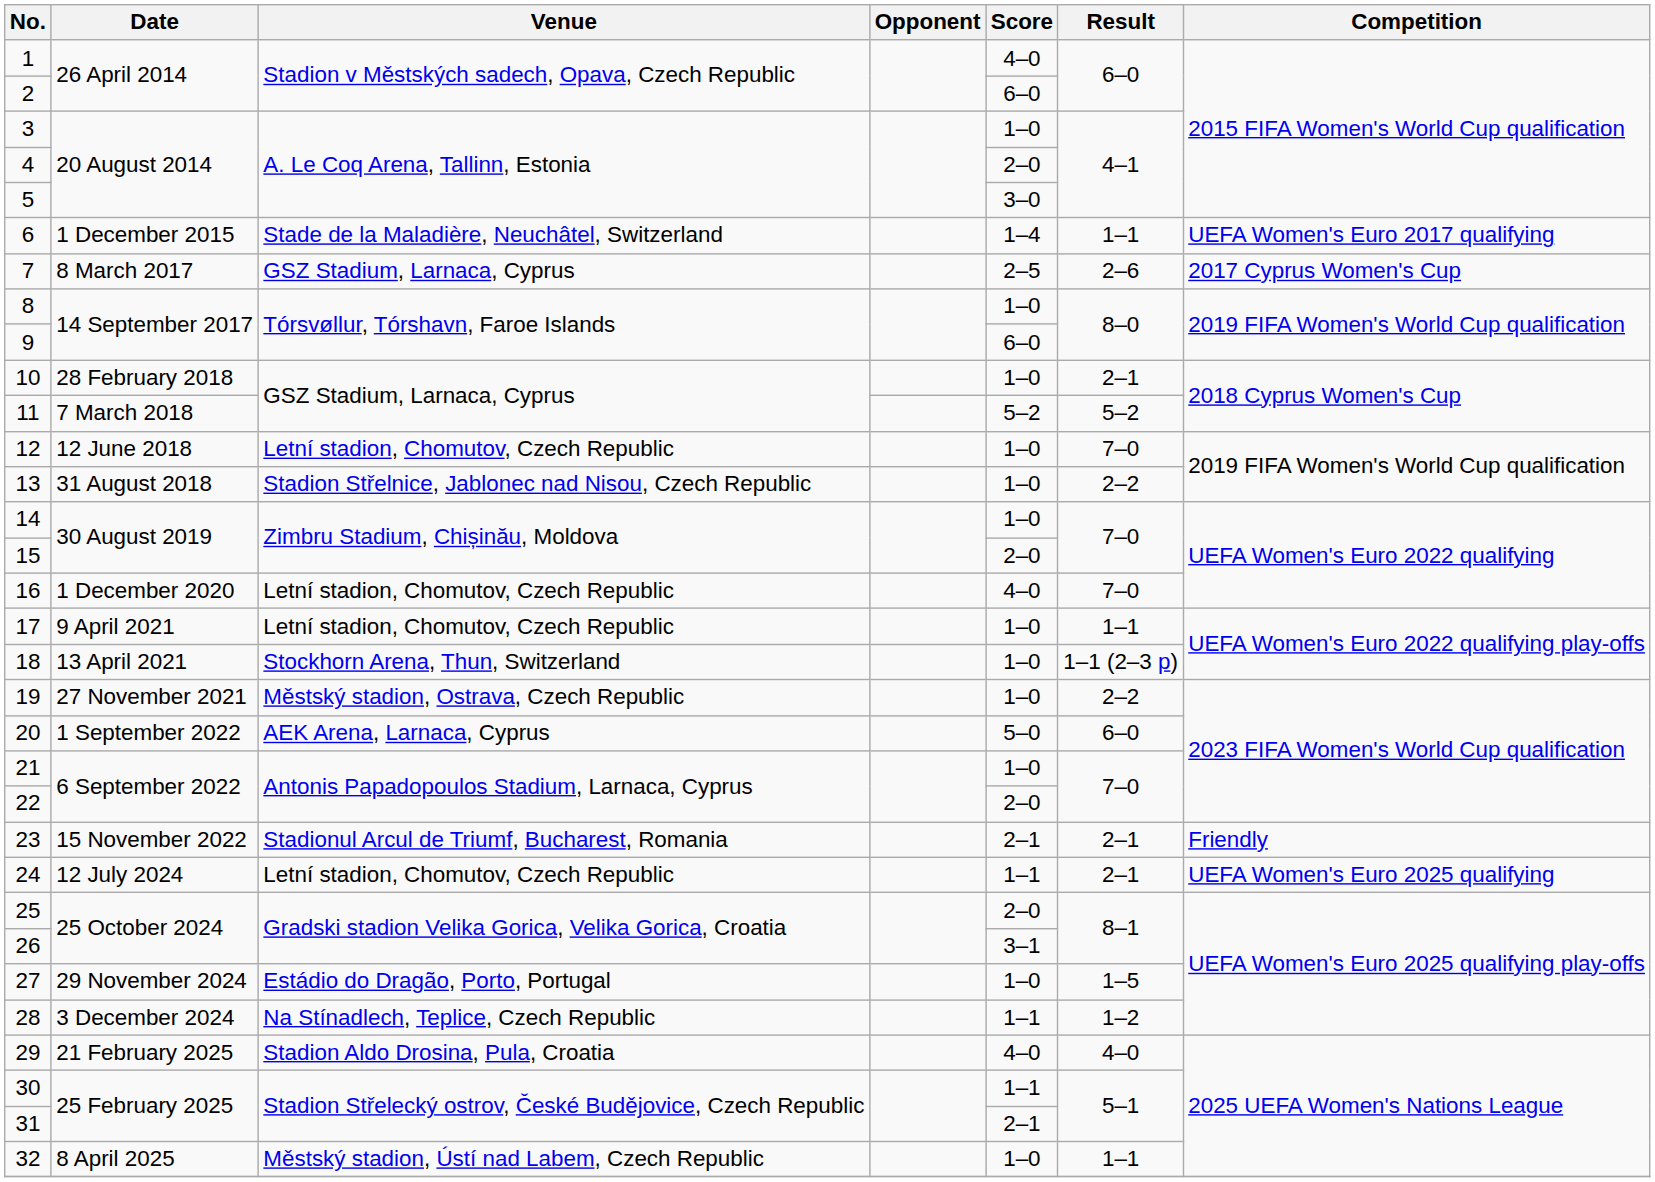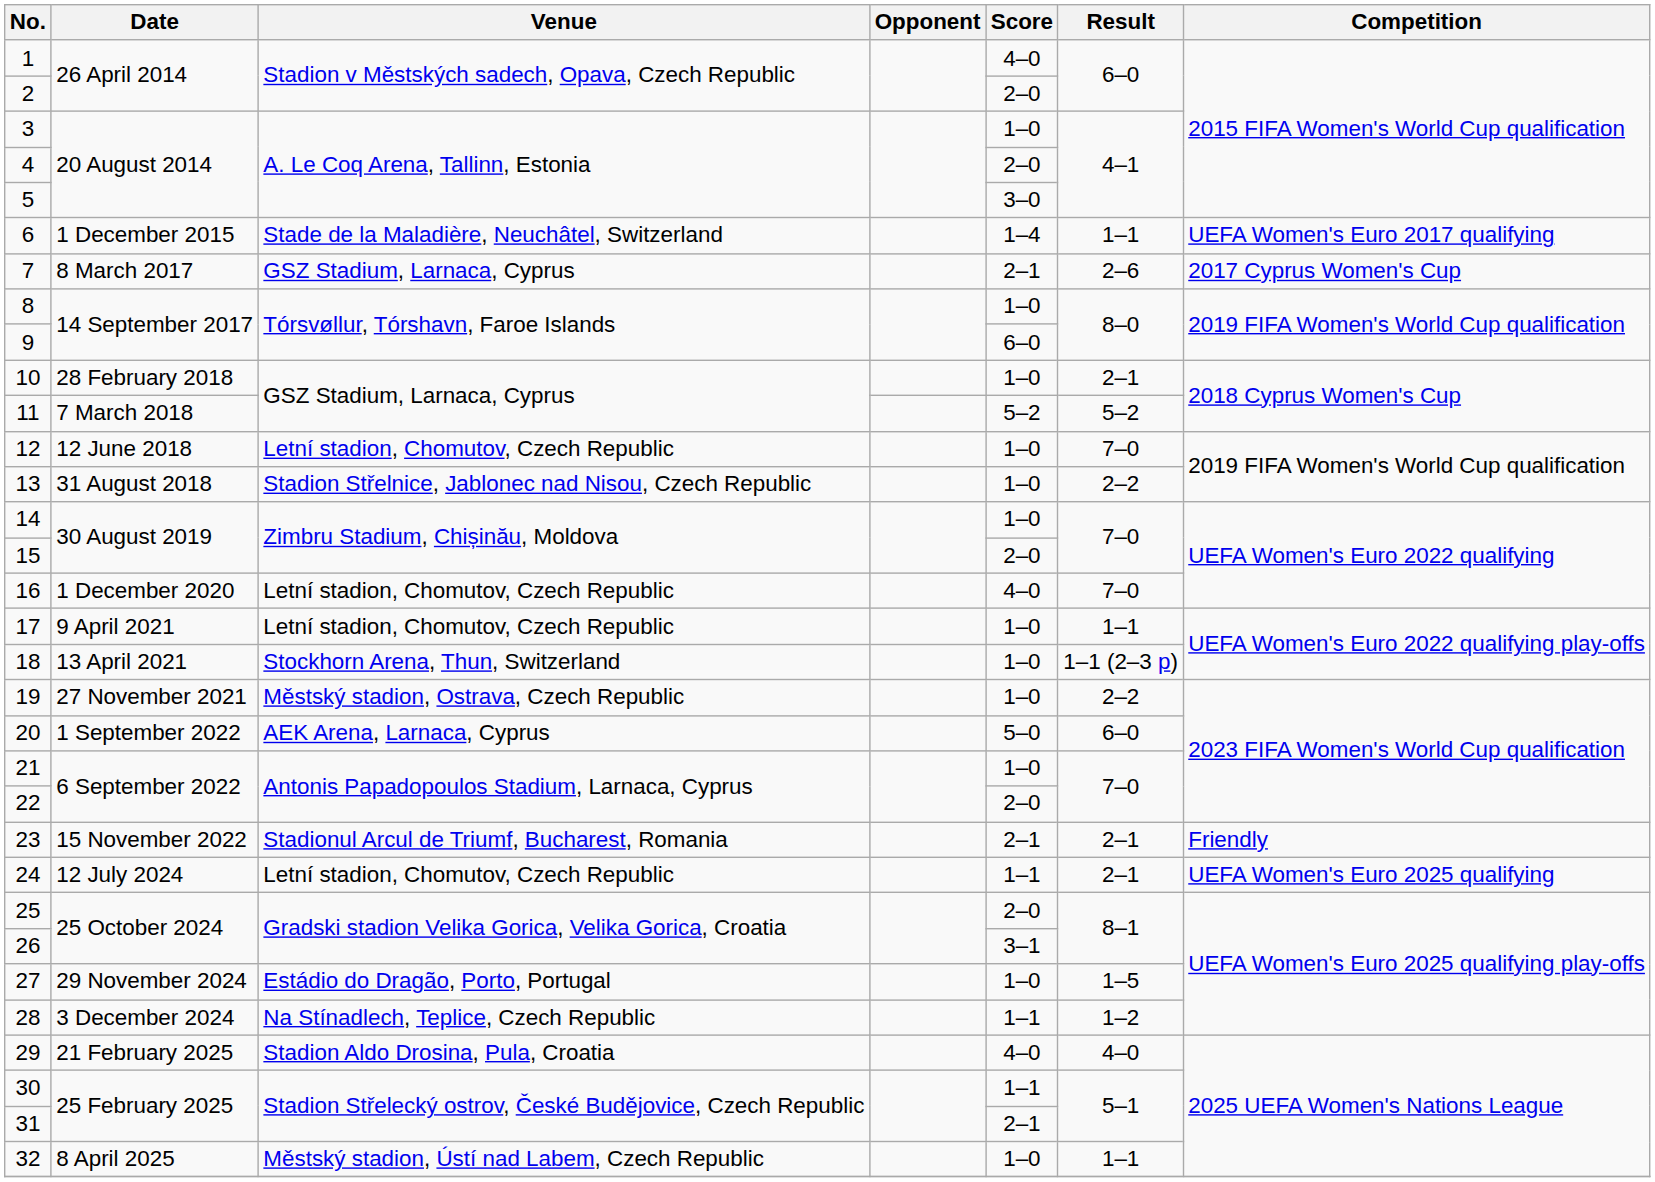2 | Score: 6–0 -> 2–0
7 | Score: 2–5 -> 2–1
